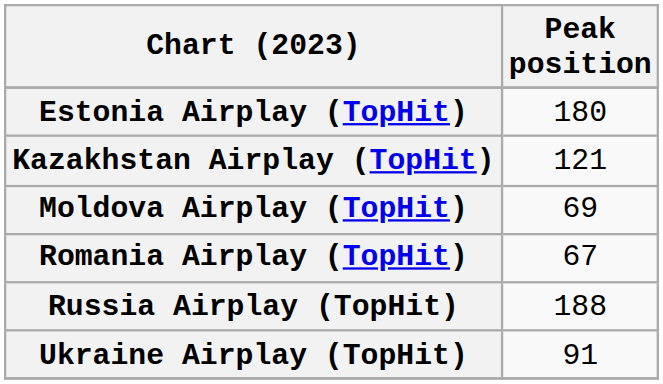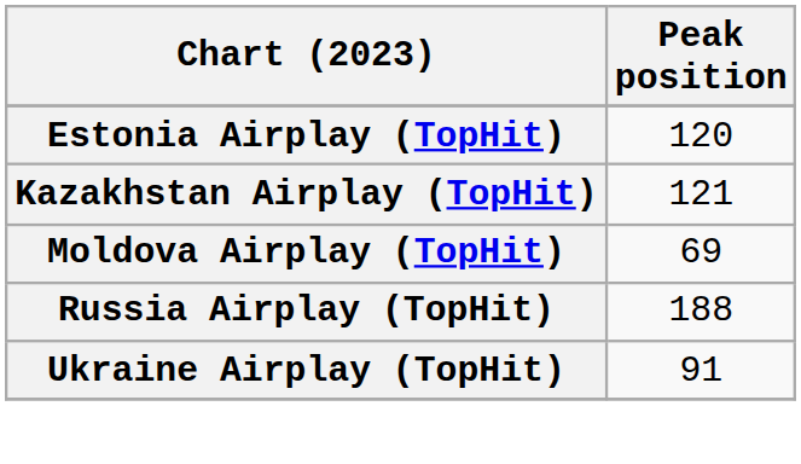Estonia Airplay (TopHit) | Peak position: 180 -> 120
- row: Romania Airplay (TopHit) | 67
